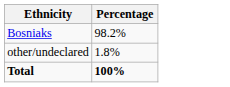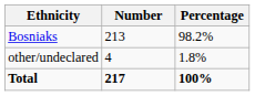+ column: Number | 213 | 4 | 217
